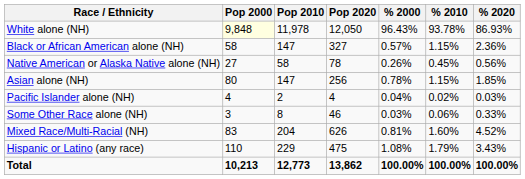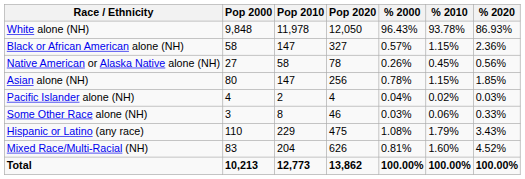White alone (NH) | Pop 2000: lightyellow background -> no background
rows swapped: Mixed Race/Multi-Racial (NH) <-> Hispanic or Latino (any race)
